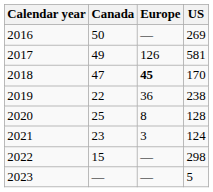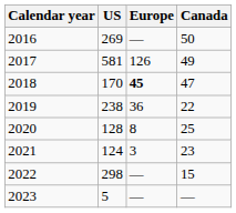columns swapped: Canada <-> US
